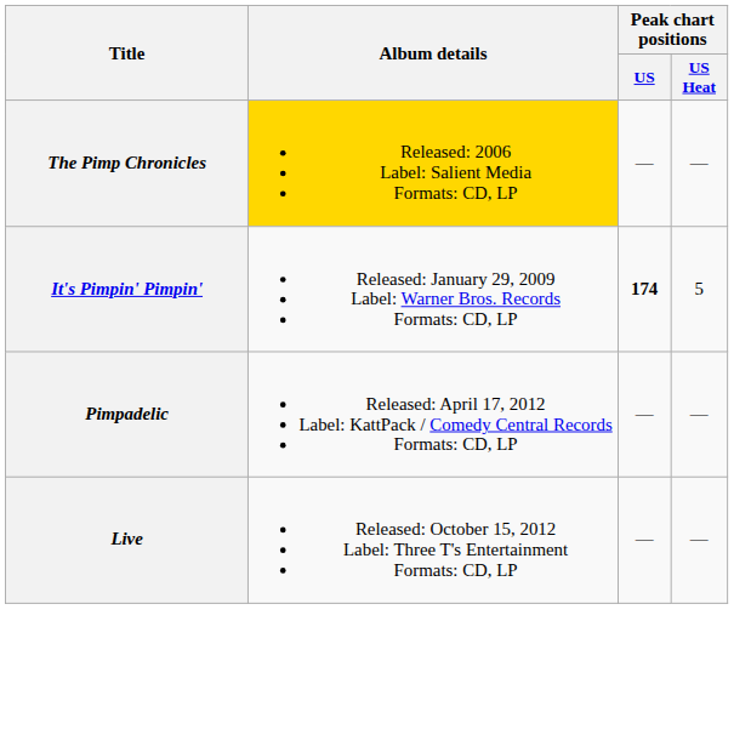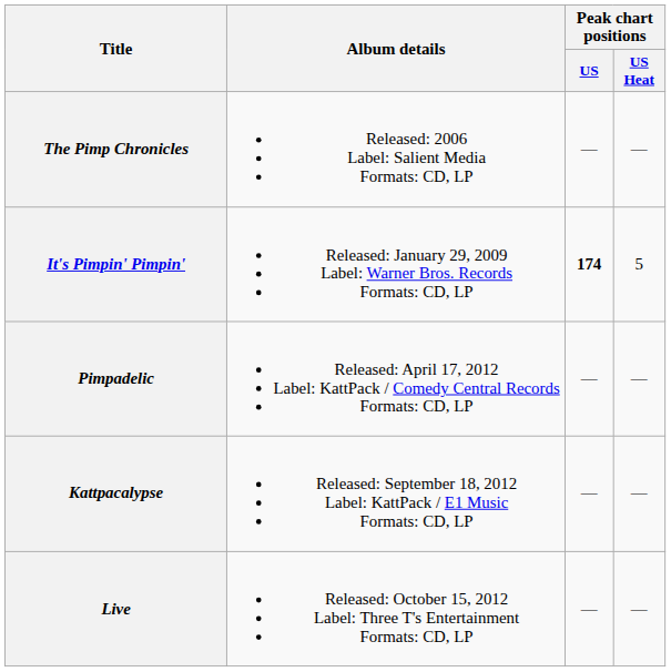The Pimp Chronicles | Album details: gold background -> no background
+ row: Kattpacalypse | Released: September 18, 2012 Label: KattPack / E1 Music Formats: CD, LP | — | —
